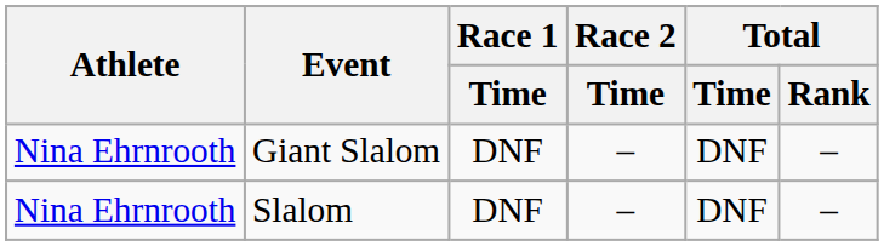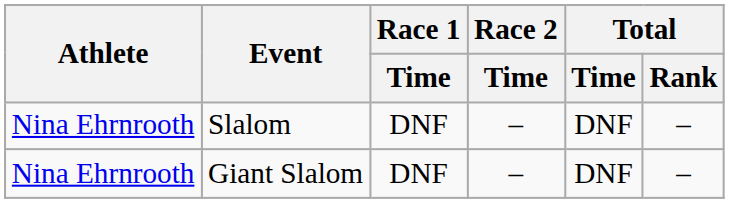rows swapped: Giant Slalom <-> Slalom
